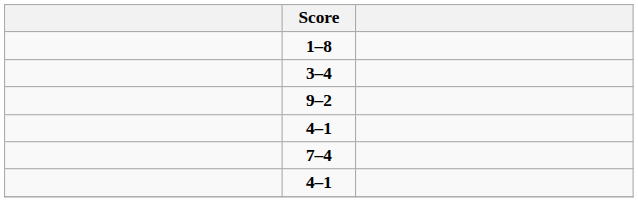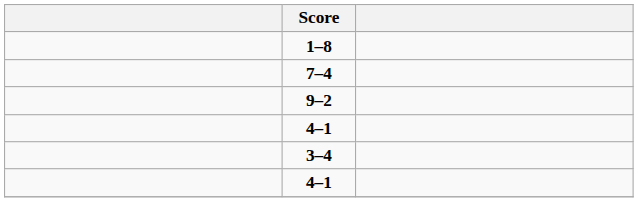rows swapped: 3–4 <-> 7–4
